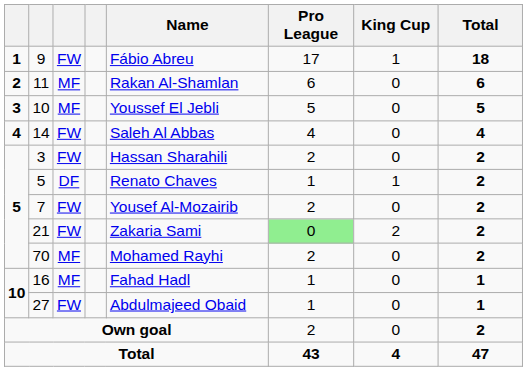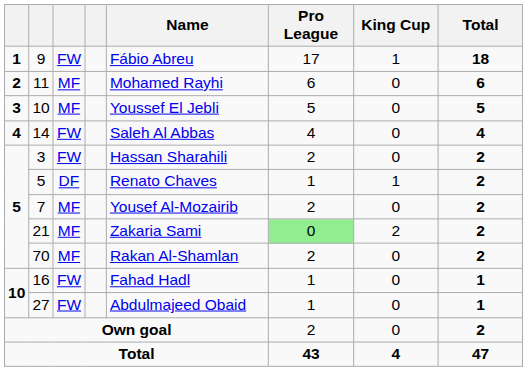11 | Name: Rakan Al-Shamlan -> Mohamed Rayhi
7 | column 3: FW -> MF
21 | column 3: FW -> MF
70 | Name: Mohamed Rayhi -> Rakan Al-Shamlan
16 | column 3: MF -> FW
